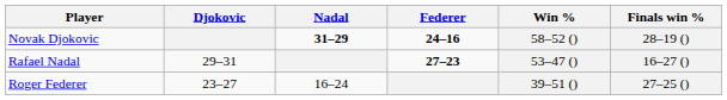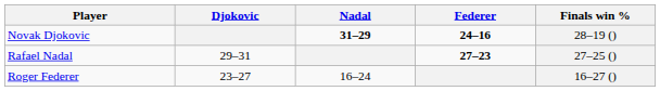- column: Win % | 58–52 () | 53–47 () | 39–51 ()
Rafael Nadal | Finals win %: 16–27 () -> 27–25 ()
Roger Federer | Finals win %: 27–25 () -> 16–27 ()
